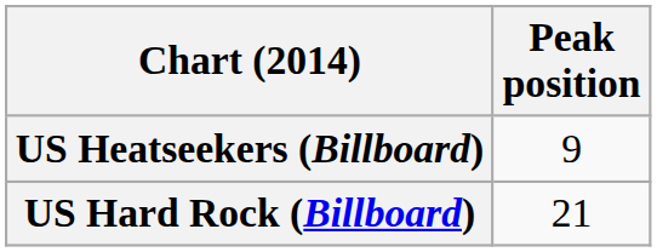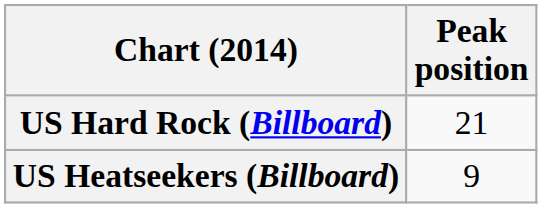rows swapped: US Hard Rock (Billboard) <-> US Heatseekers (Billboard)
